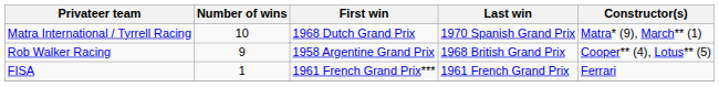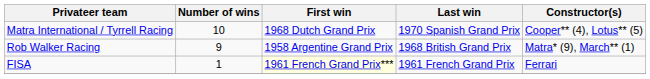Matra International / Tyrrell Racing | Constructor(s): Matra* (9), March** (1) -> Cooper** (4), Lotus** (5)
Rob Walker Racing | Constructor(s): Cooper** (4), Lotus** (5) -> Matra* (9), March** (1)
FISA | First win: no background -> lightyellow background
